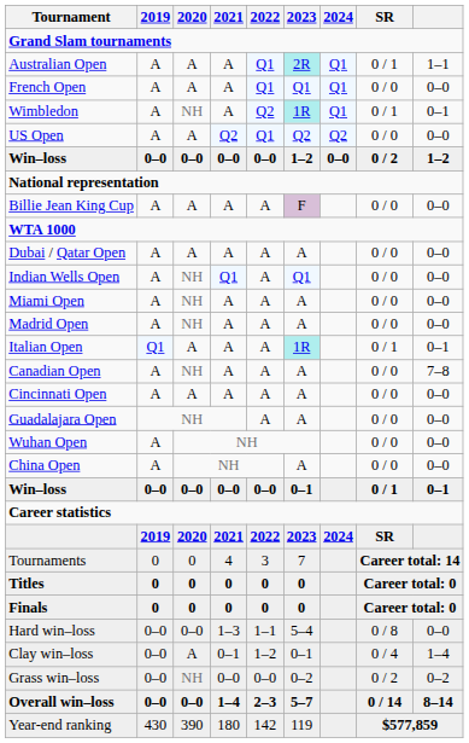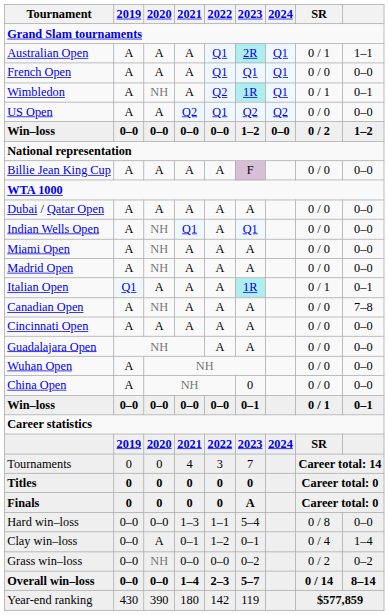China Open | 2023: A -> 0
Finals | 2023: 0 -> A
